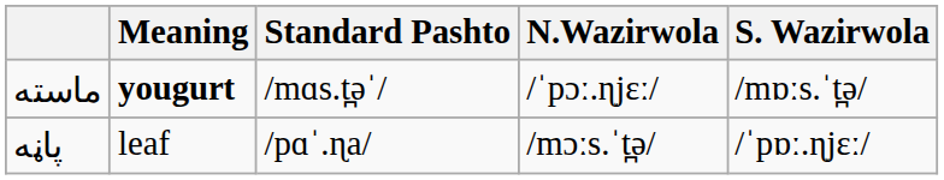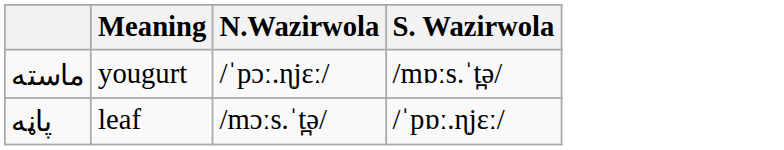- column: Standard Pashto | /mɑs.t̪əˈ/ | /pɑˈ.ɳa/
ماسته | Meaning: bold -> normal
